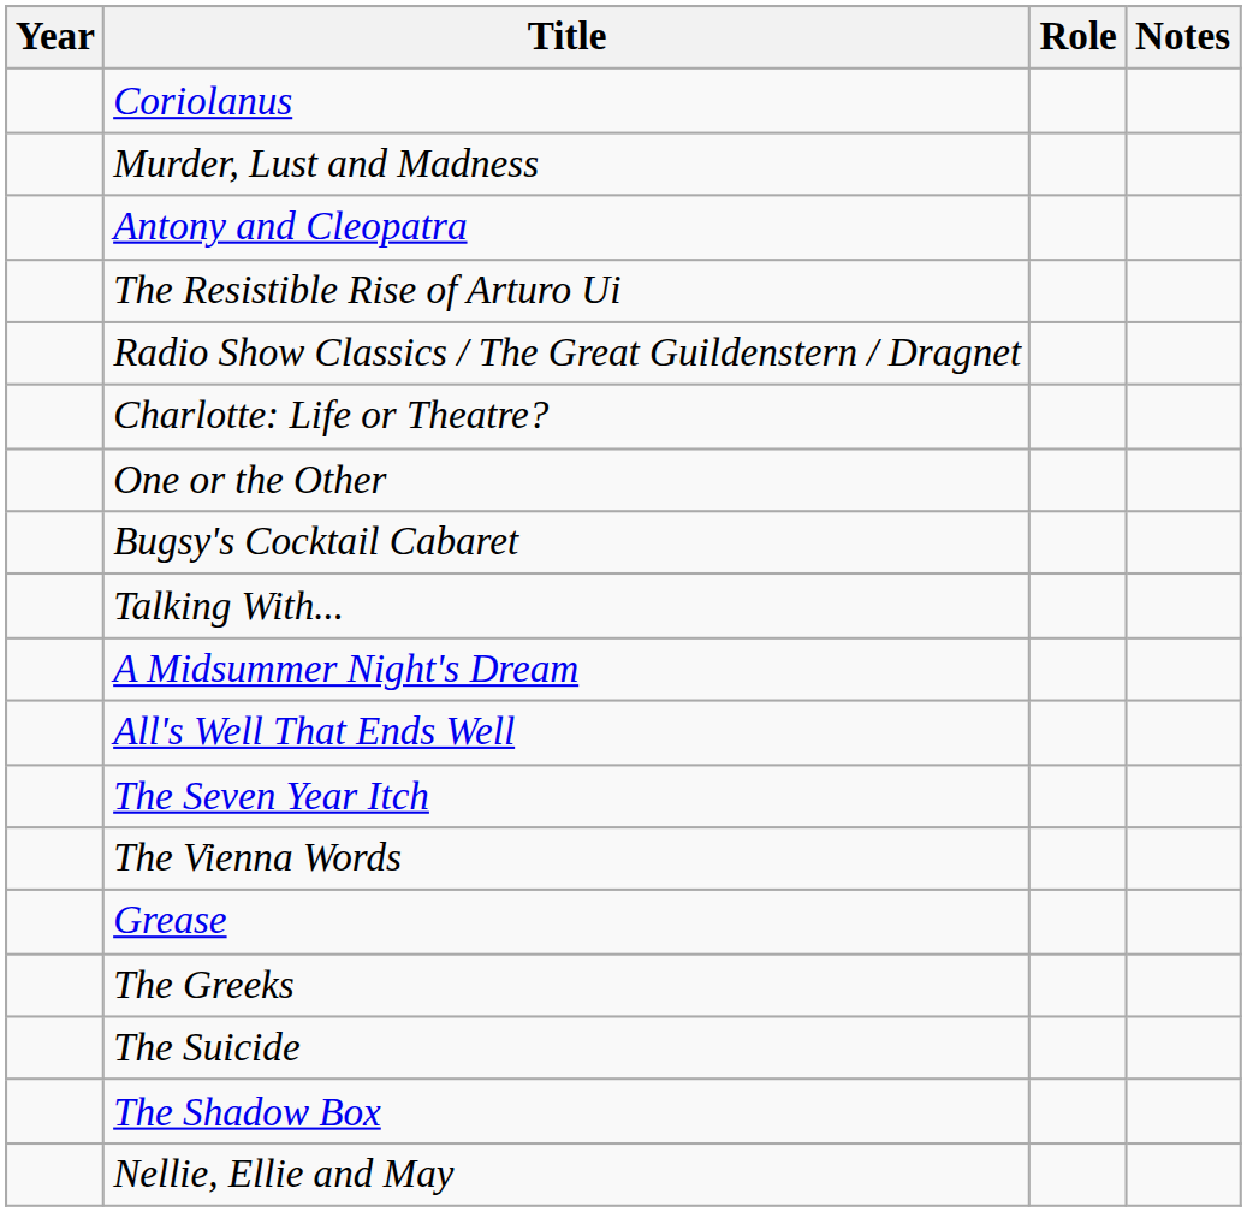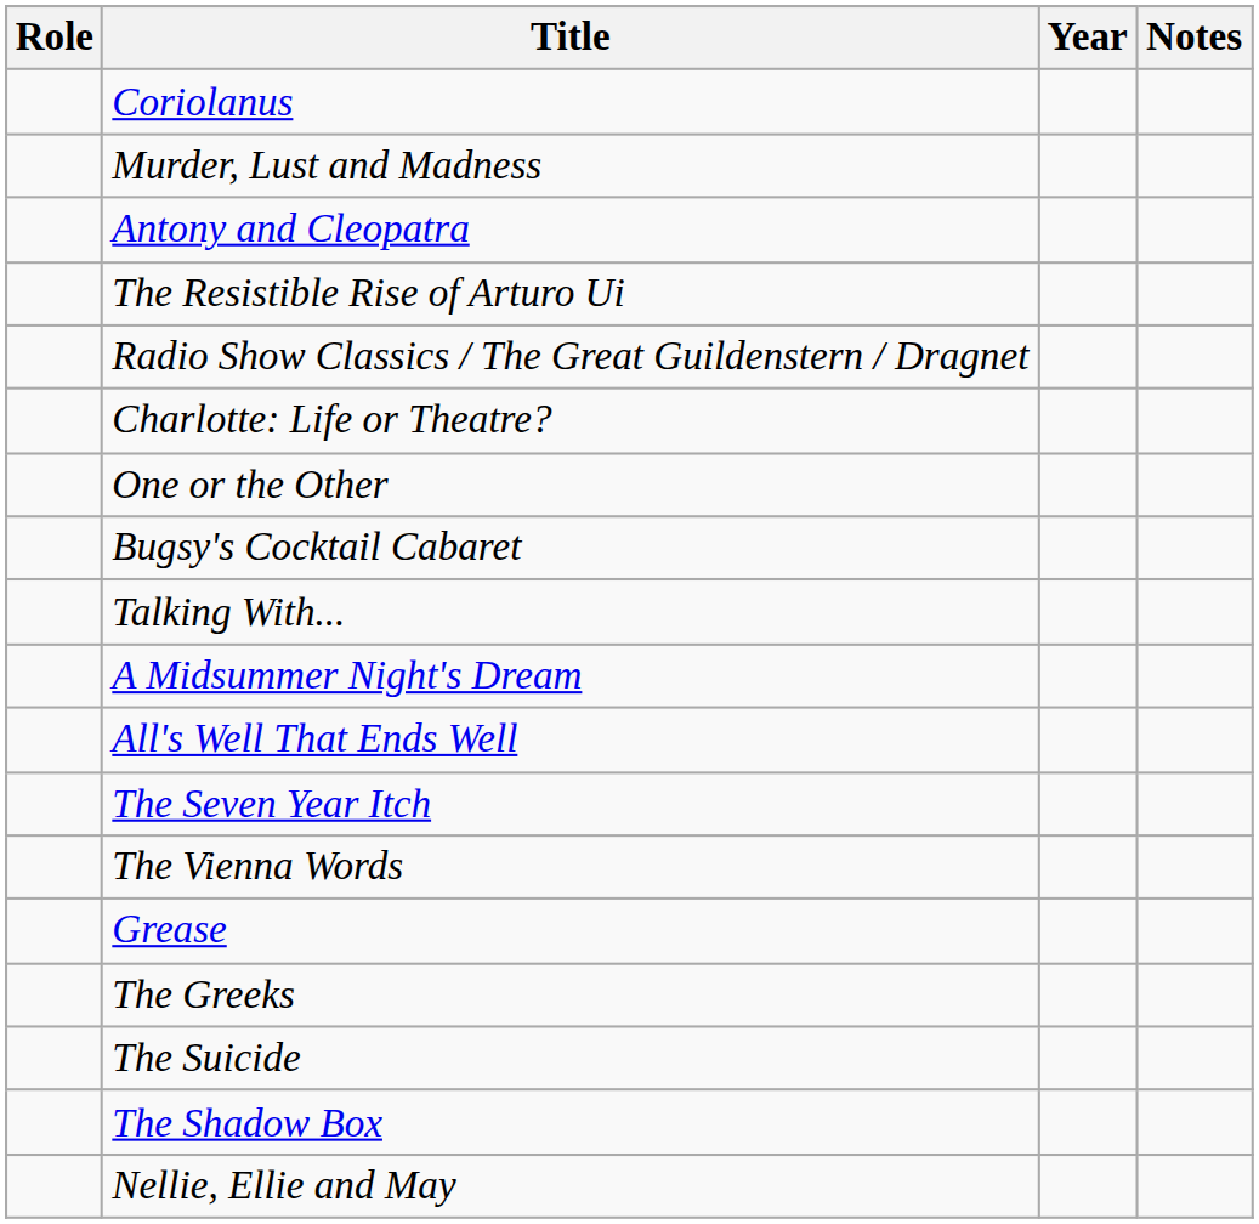columns swapped: Year <-> Role
